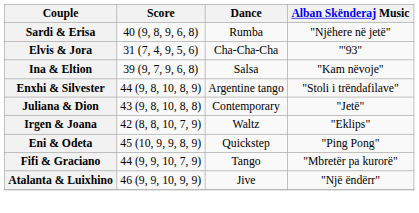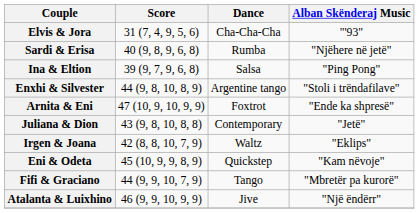rows swapped: Sardi & Erisa <-> Elvis & Jora
Ina & Eltion | Alban Skënderaj Music: "Kam nëvoje" -> "Ping Pong"
+ row: Arnita & Eni | 47 (10, 9, 10, 9, 9) | Foxtrot | "Ende ka shpresë"
Eni & Odeta | Alban Skënderaj Music: "Ping Pong" -> "Kam nëvoje"
